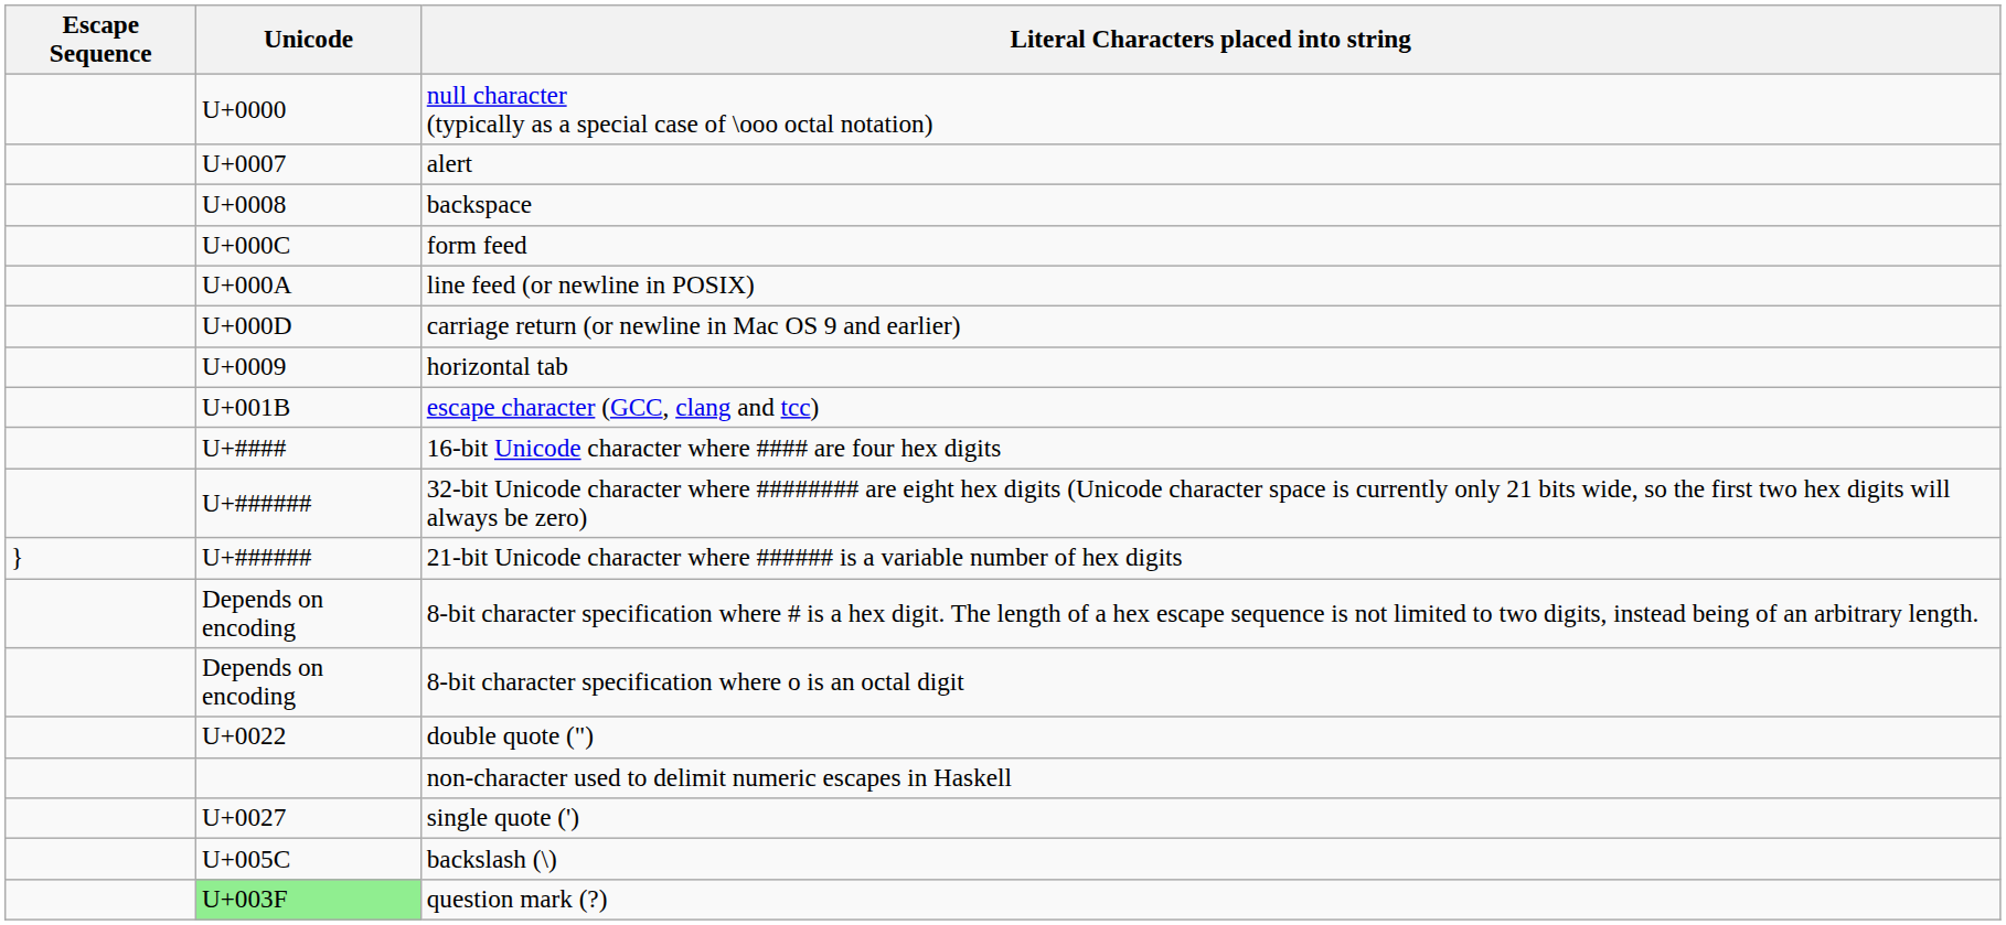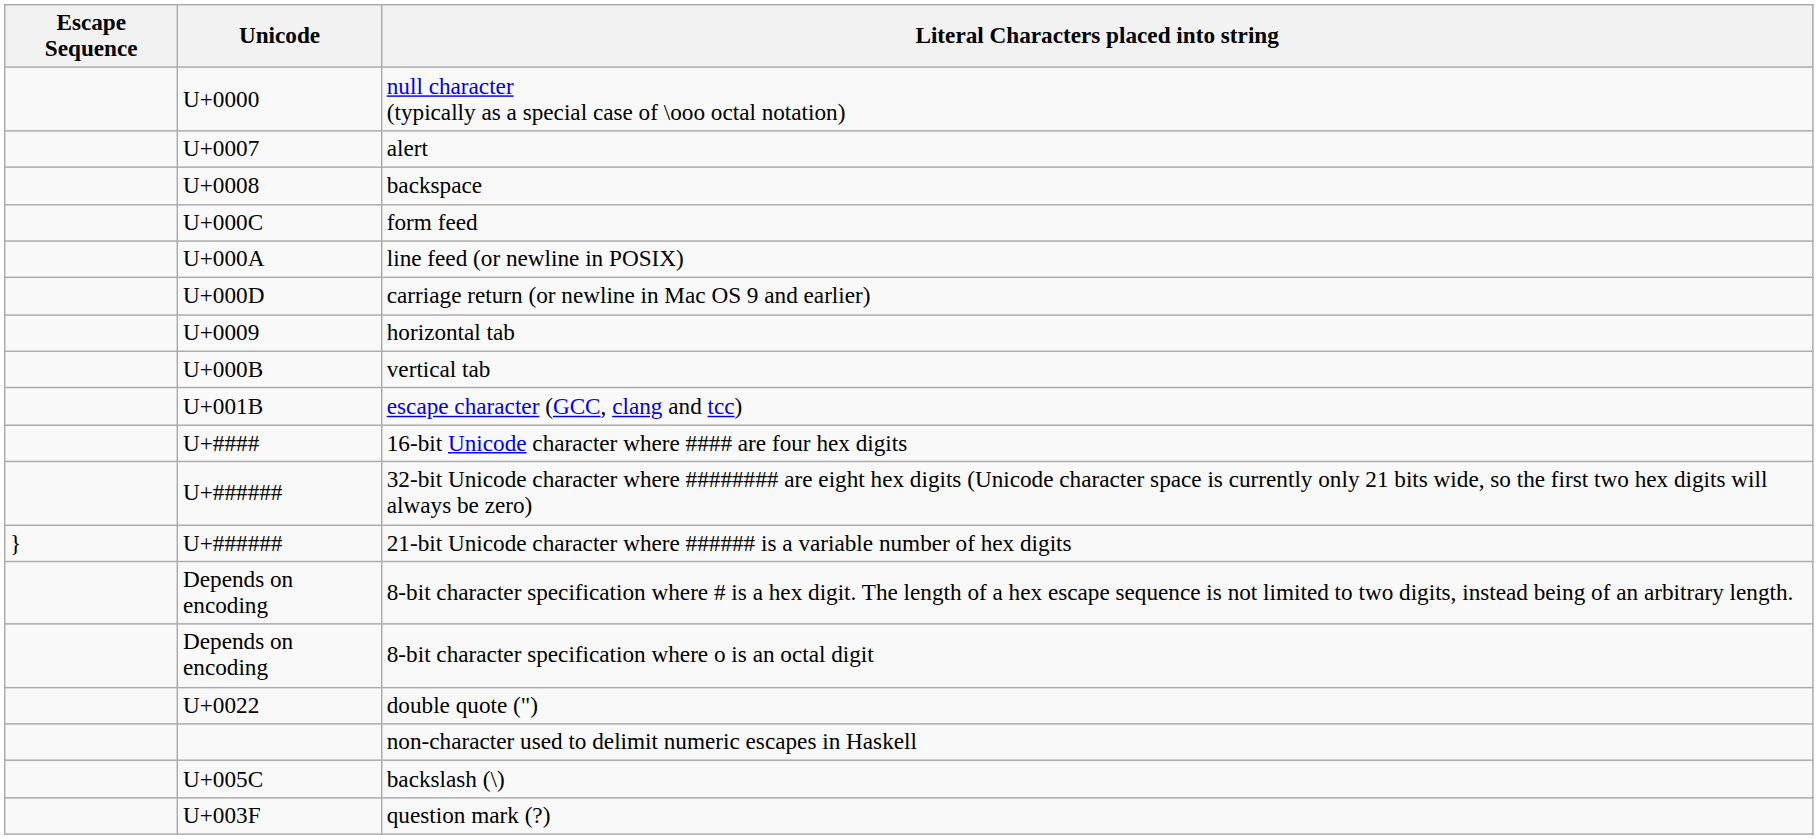+ row: U+000B | vertical tab
- row: U+0027 | single quote (')
question mark (?) | Unicode: lightgreen background -> no background
